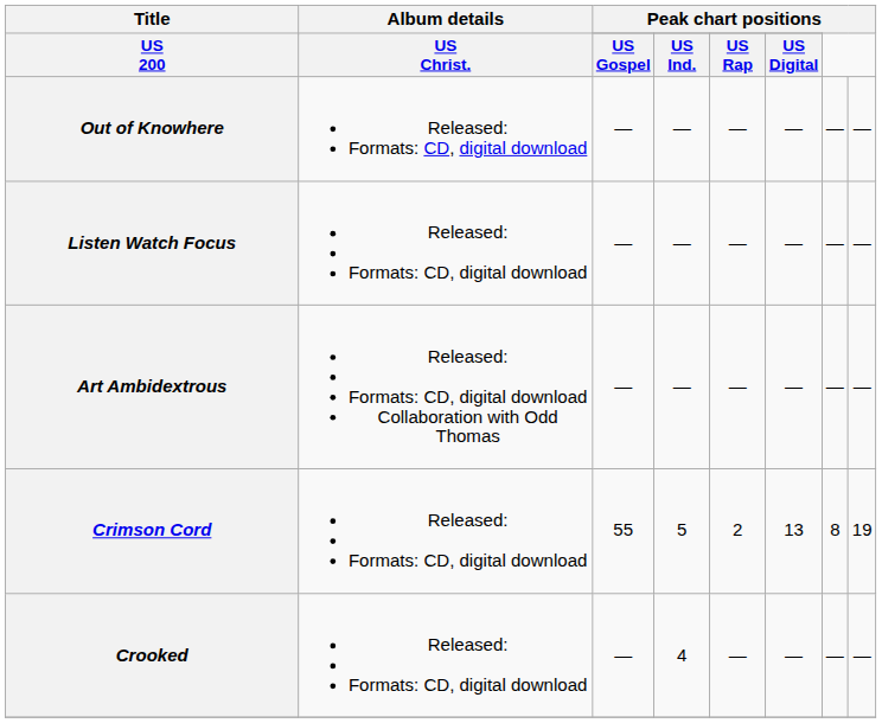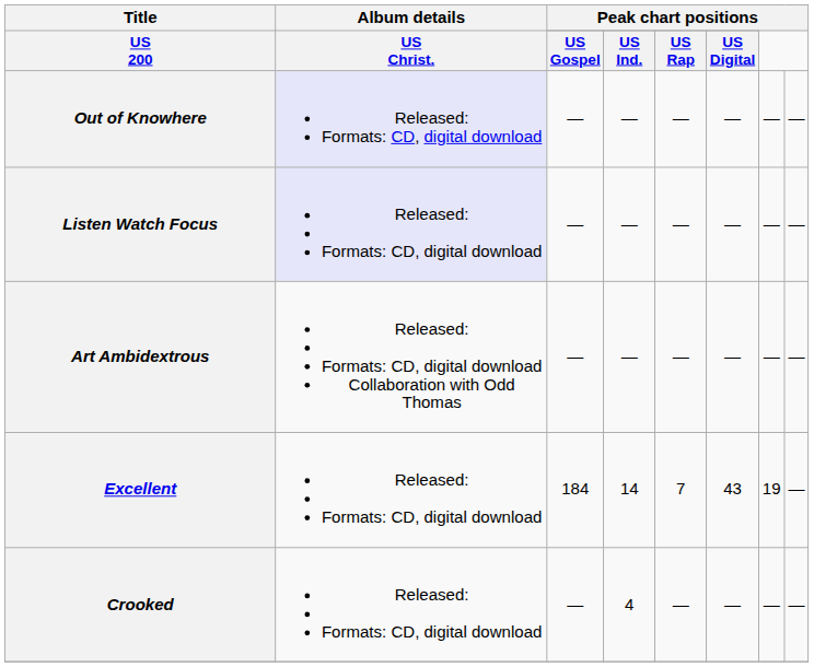Out of Knowhere | Album details: no background -> lavender background
Listen Watch Focus | Album details: no background -> lavender background
+ row: Excellent | Released: Formats: CD, digital download | 184 | 14 | 7 | 43 | 19 | —
- row: Crimson Cord | Released: Formats: CD, digital download | 55 | 5 | 2 | 13 | 8 | 19
